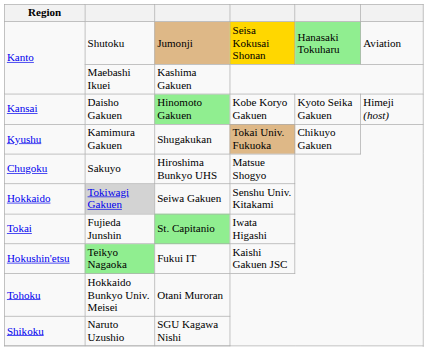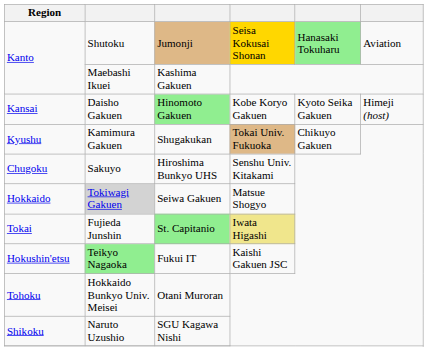Sakuyo | column 4: Matsue Shogyo -> Senshu Univ. Kitakami
Tokiwagi Gakuen | column 4: Senshu Univ. Kitakami -> Matsue Shogyo
Fujieda Junshin | column 4: no background -> khaki background
